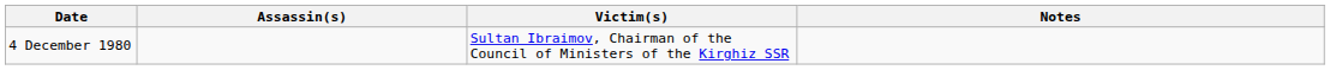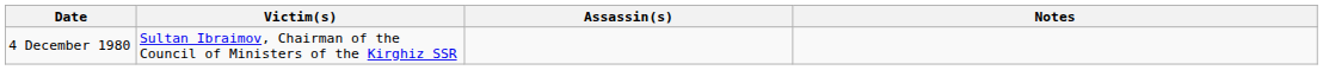columns swapped: Victim(s) <-> Assassin(s)
